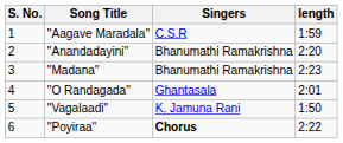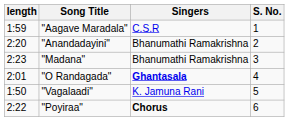columns swapped: S. No. <-> length
"O Randagada" | Singers: normal -> bold
